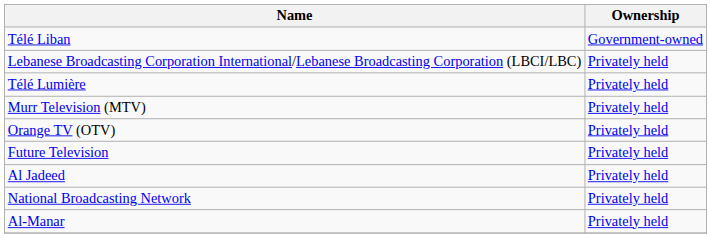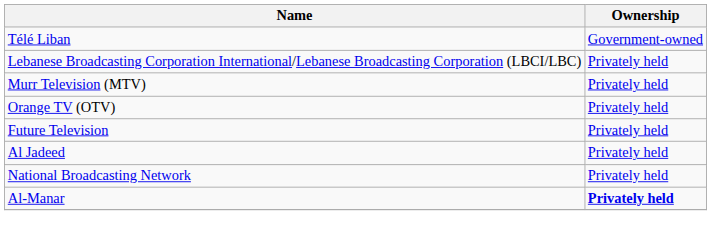- row: Télé Lumière | Privately held
Al-Manar | Ownership: normal -> bold
